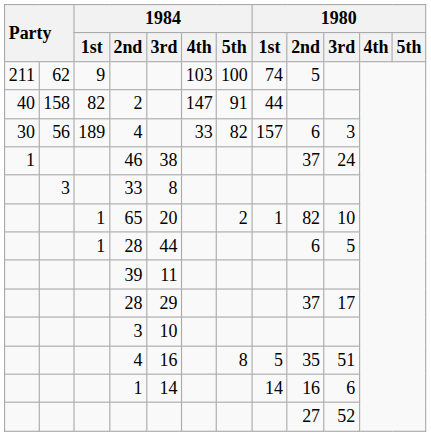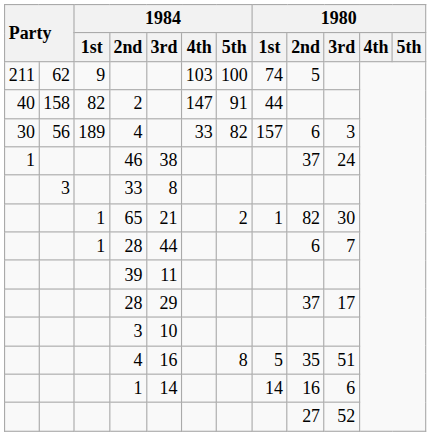65 | 1984 / 3rd: 20 -> 21
65 | 1980 / 3rd: 10 -> 30
1 / 28 | 1980 / 3rd: 5 -> 7
